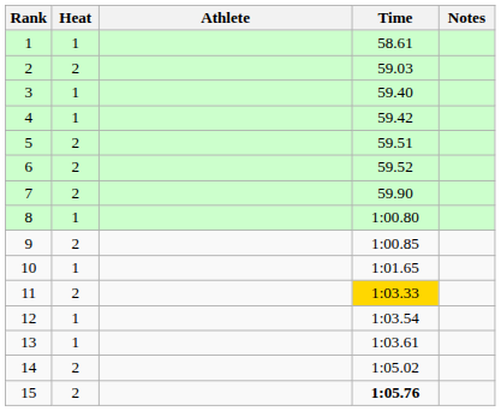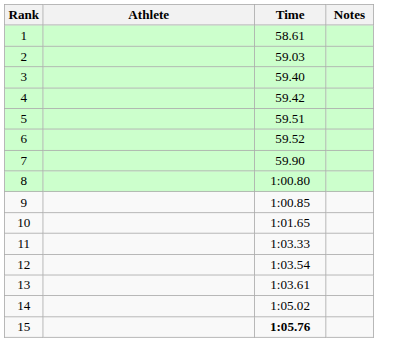- column: Heat | 1 | 2 | 1 | 1 | 2 | 2 | 2 | 1 | 2 | 1 | 2 | 1 | 1 | 2 | 2
11 | Time: gold background -> no background
